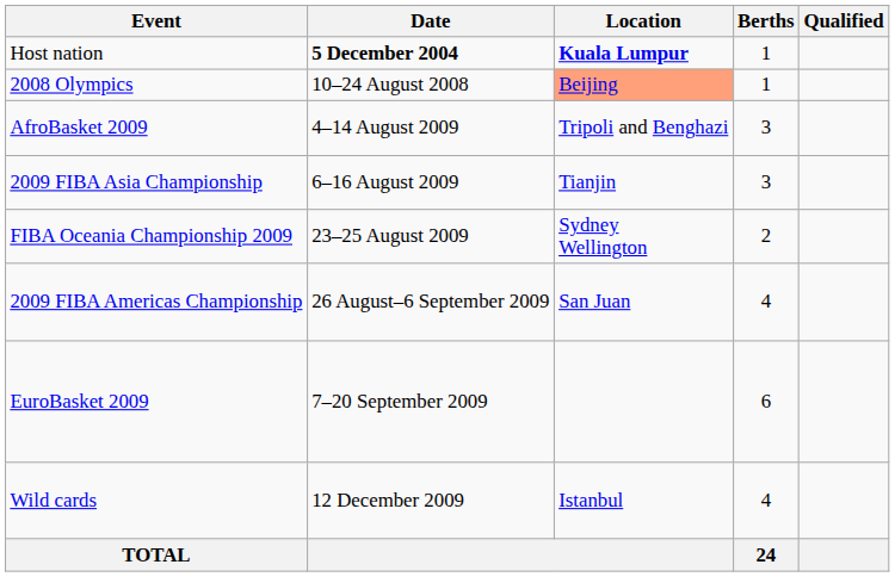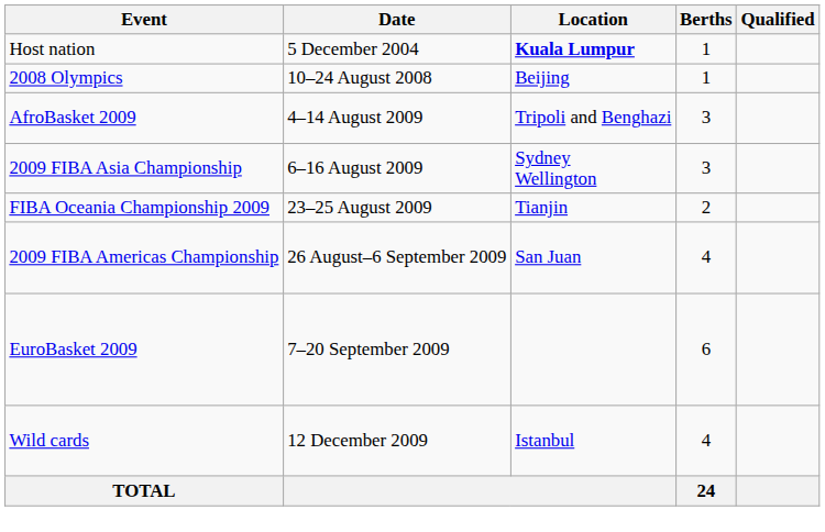Host nation | Date: bold -> normal
2008 Olympics | Location: lightsalmon background -> no background
2009 FIBA Asia Championship | Location: Tianjin -> Sydney Wellington
FIBA Oceania Championship 2009 | Location: Sydney Wellington -> Tianjin
